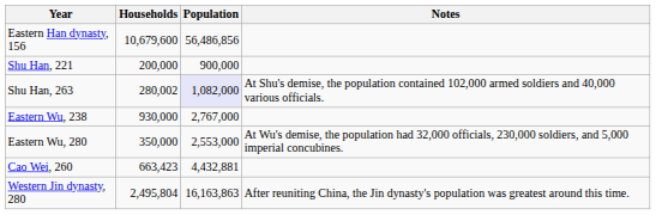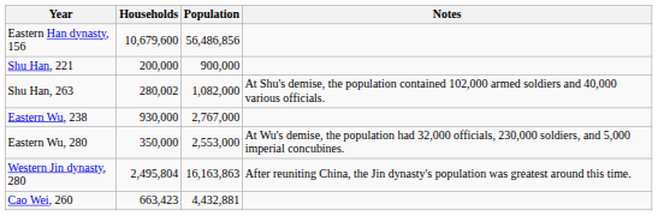Shu Han, 263 | Population: lavender background -> no background
rows swapped: Cao Wei, 260 <-> Western Jin dynasty, 280
